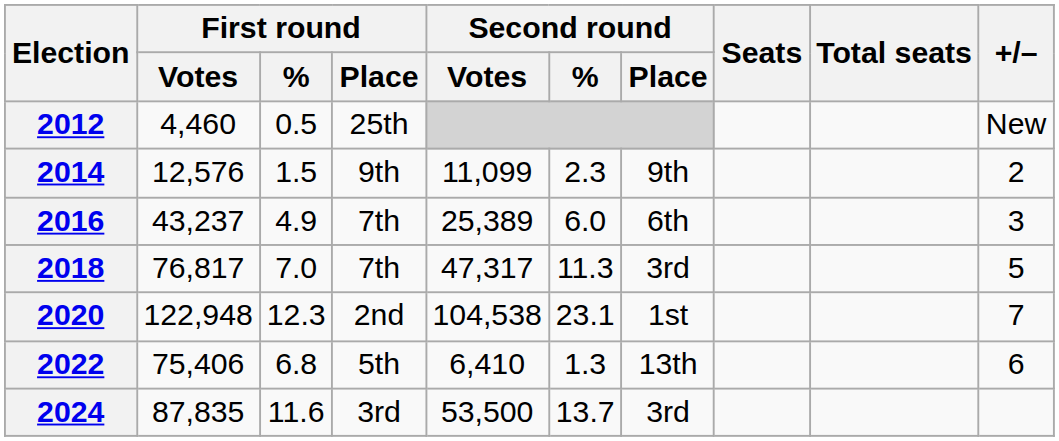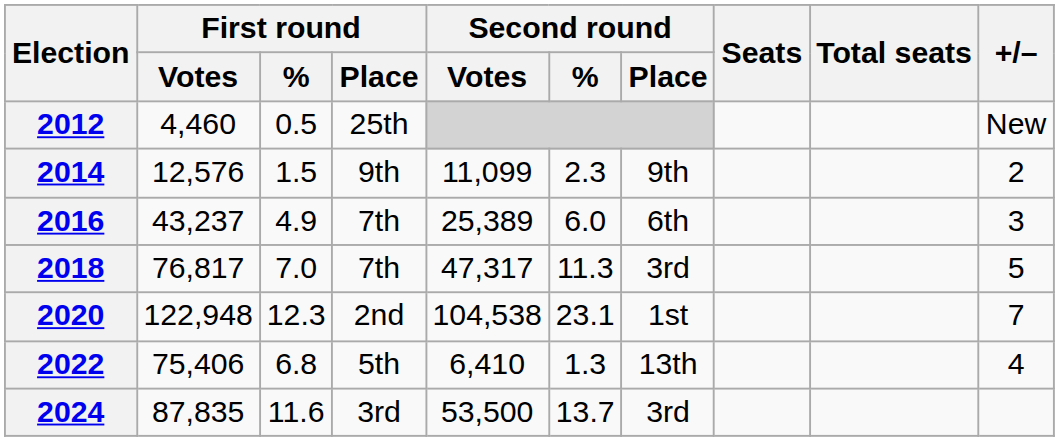2022 | +/–: 6 -> 4
